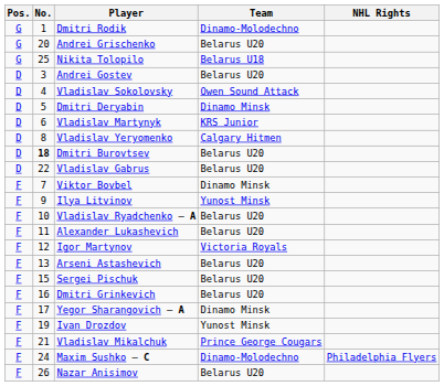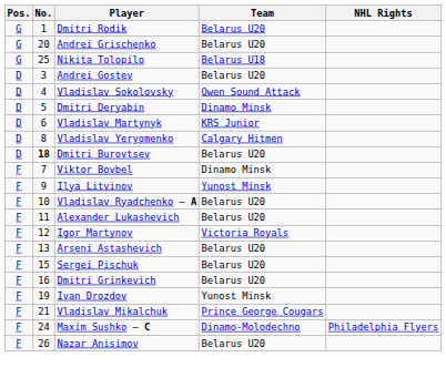Dmitri Rodik | Team: Dinamo-Molodechno -> Belarus U20
- row: D | 22 | Vladislav Gabrus | Belarus U20
- row: F | 17 | Yegor Sharangovich – A | Dinamo Minsk
